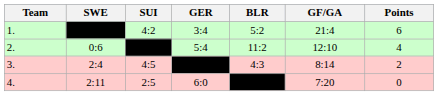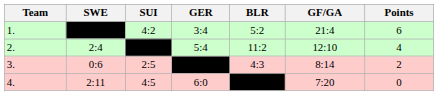2. | SWE: 0:6 -> 2:4
3. | SWE: 2:4 -> 0:6
3. | SUI: 4:5 -> 2:5
4. | SUI: 2:5 -> 4:5
